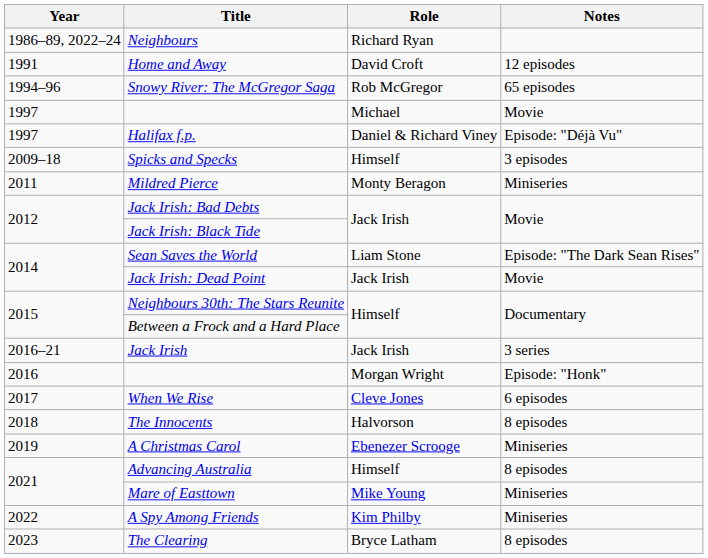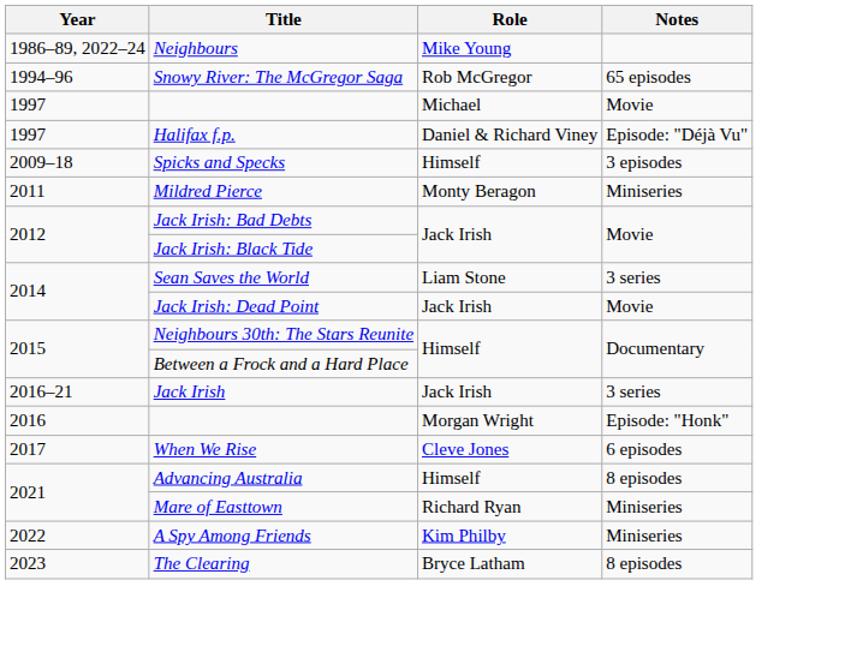Neighbours | Role: Richard Ryan -> Mike Young
- row: 1991 | Home and Away | David Croft | 12 episodes
Sean Saves the World | Notes: Episode: "The Dark Sean Rises" -> 3 series
- row: 2018 | The Innocents | Halvorson | 8 episodes
- row: 2019 | A Christmas Carol | Ebenezer Scrooge | Miniseries
Mare of Easttown | Role: Mike Young -> Richard Ryan
